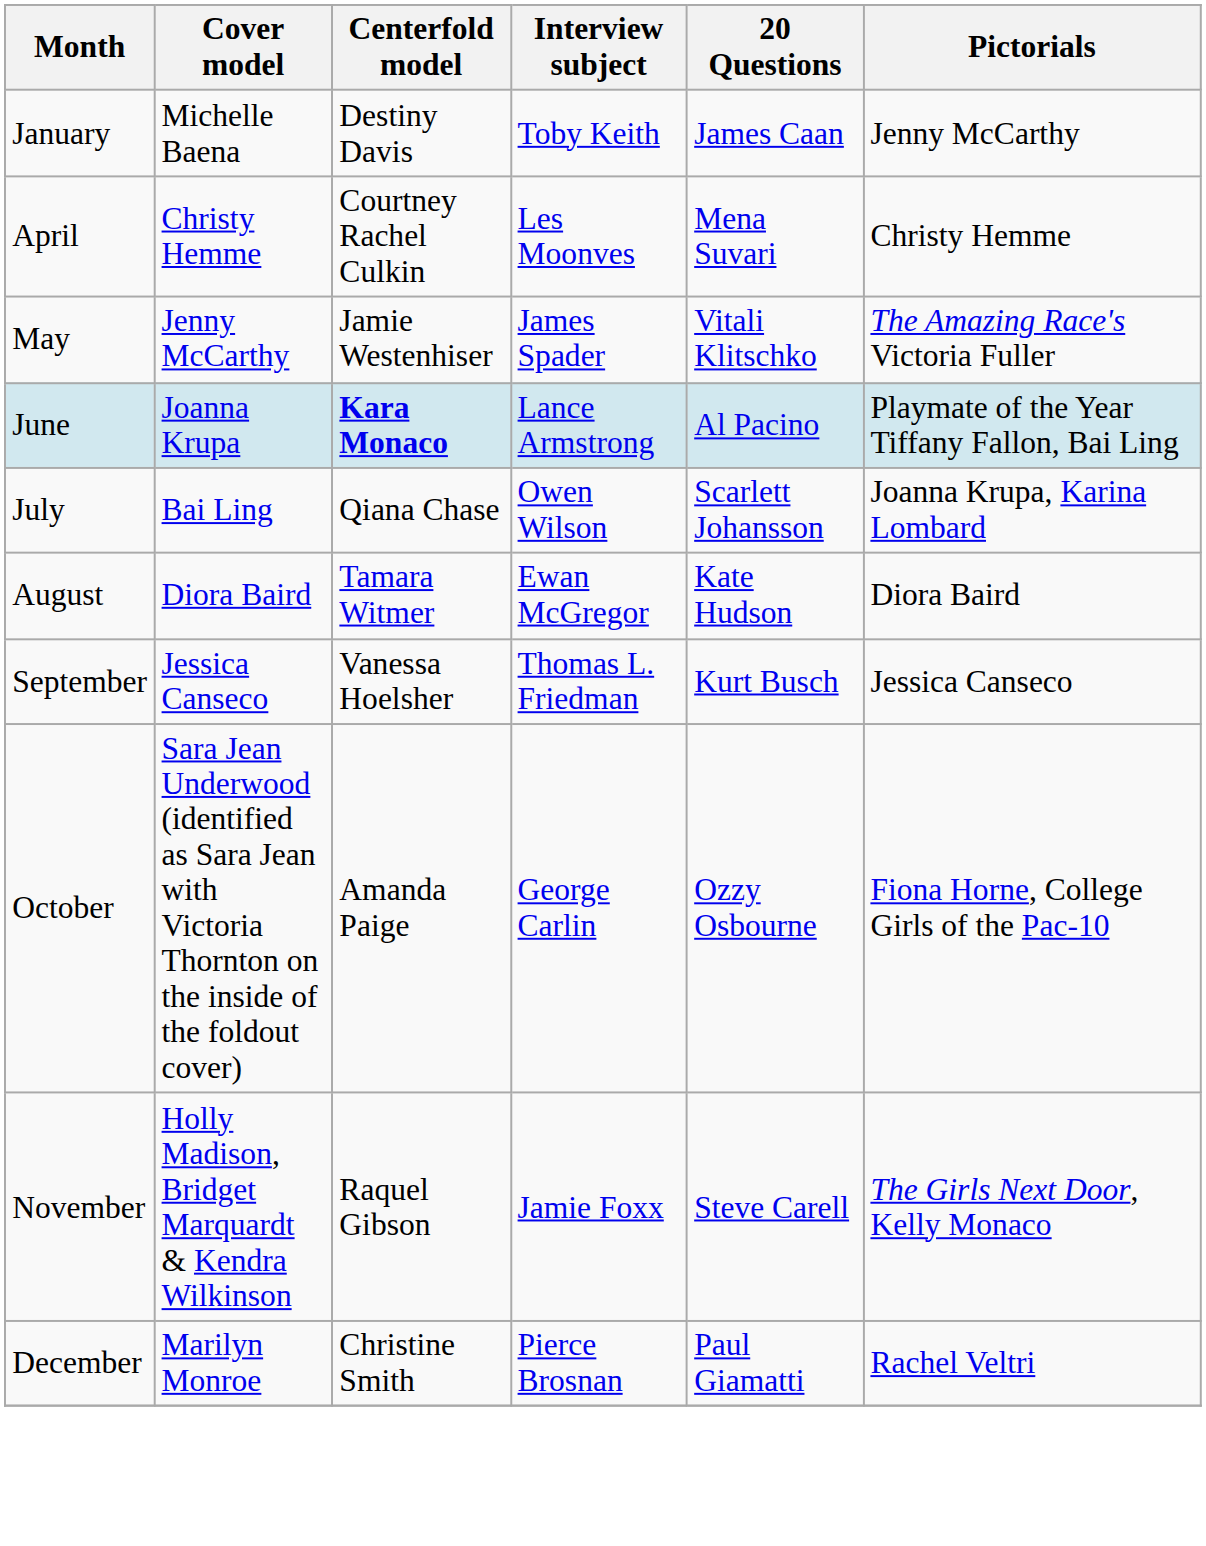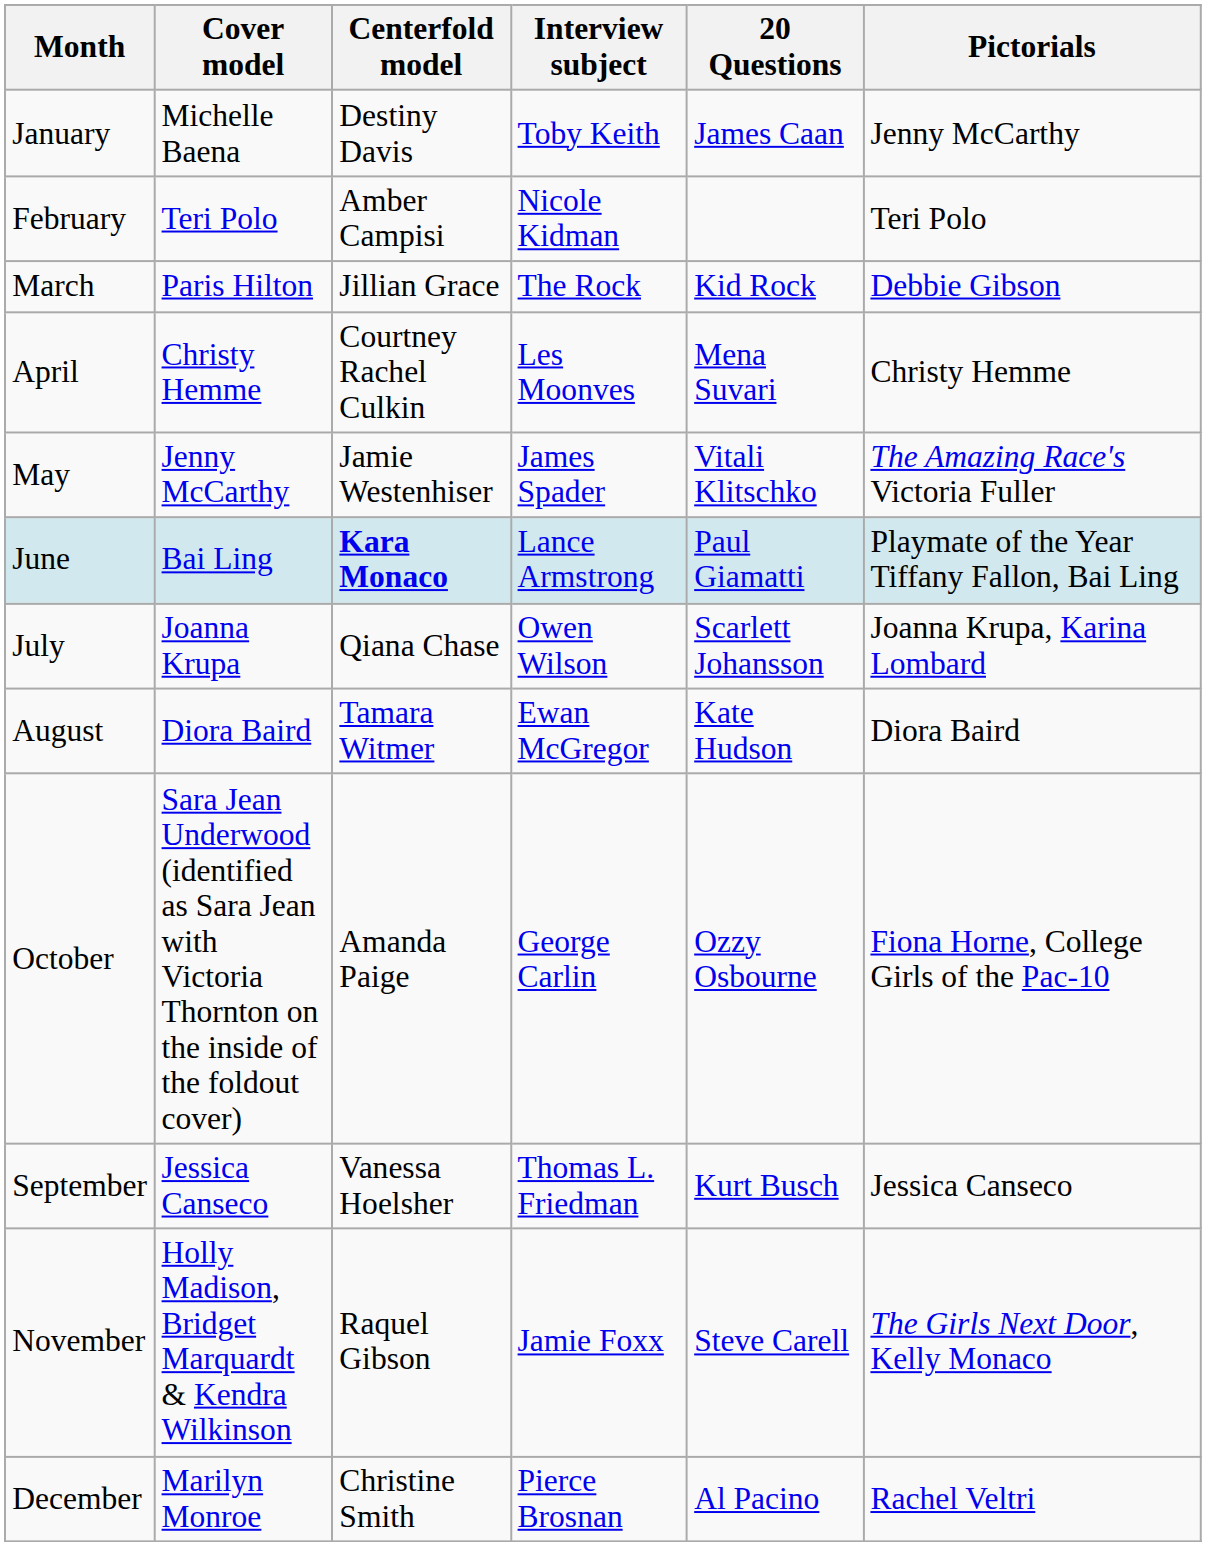+ row: February | Teri Polo | Amber Campisi | Nicole Kidman | Teri Polo
+ row: March | Paris Hilton | Jillian Grace | The Rock | Kid Rock | Debbie Gibson
June | Cover model: Joanna Krupa -> Bai Ling
June | 20 Questions: Al Pacino -> Paul Giamatti
July | Cover model: Bai Ling -> Joanna Krupa
rows swapped: September <-> October
December | 20 Questions: Paul Giamatti -> Al Pacino
